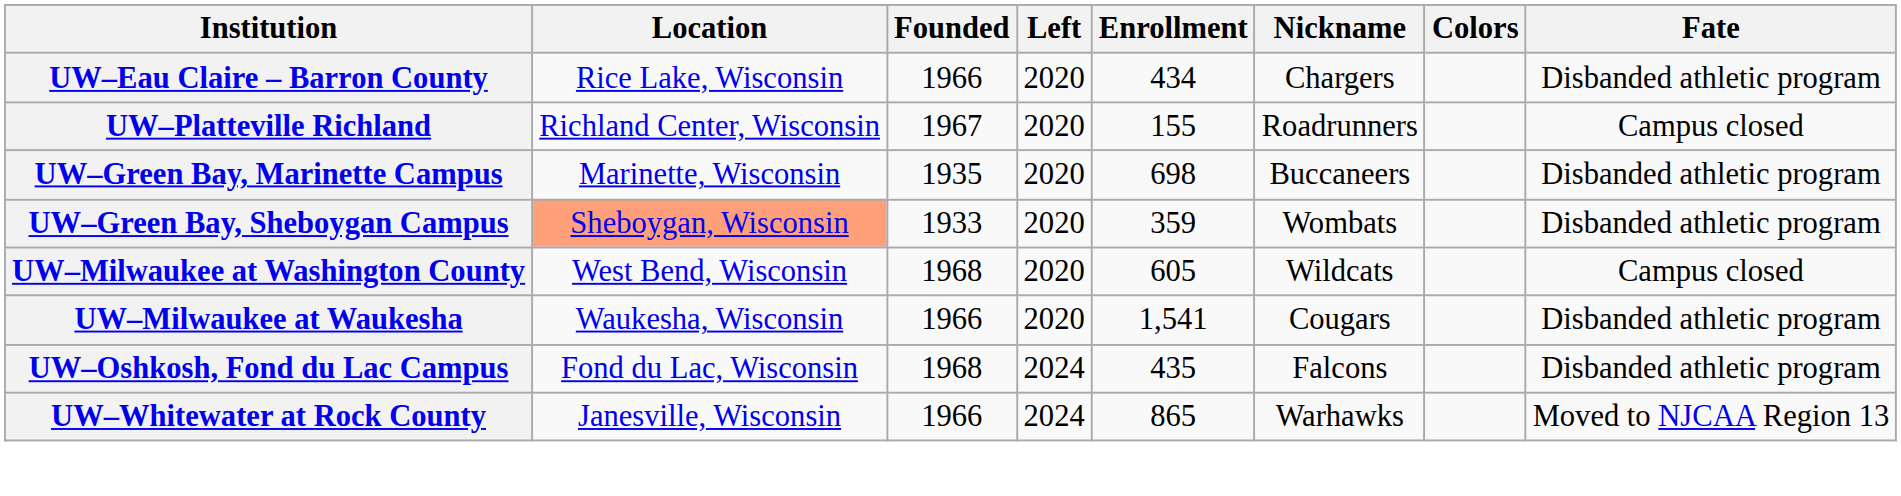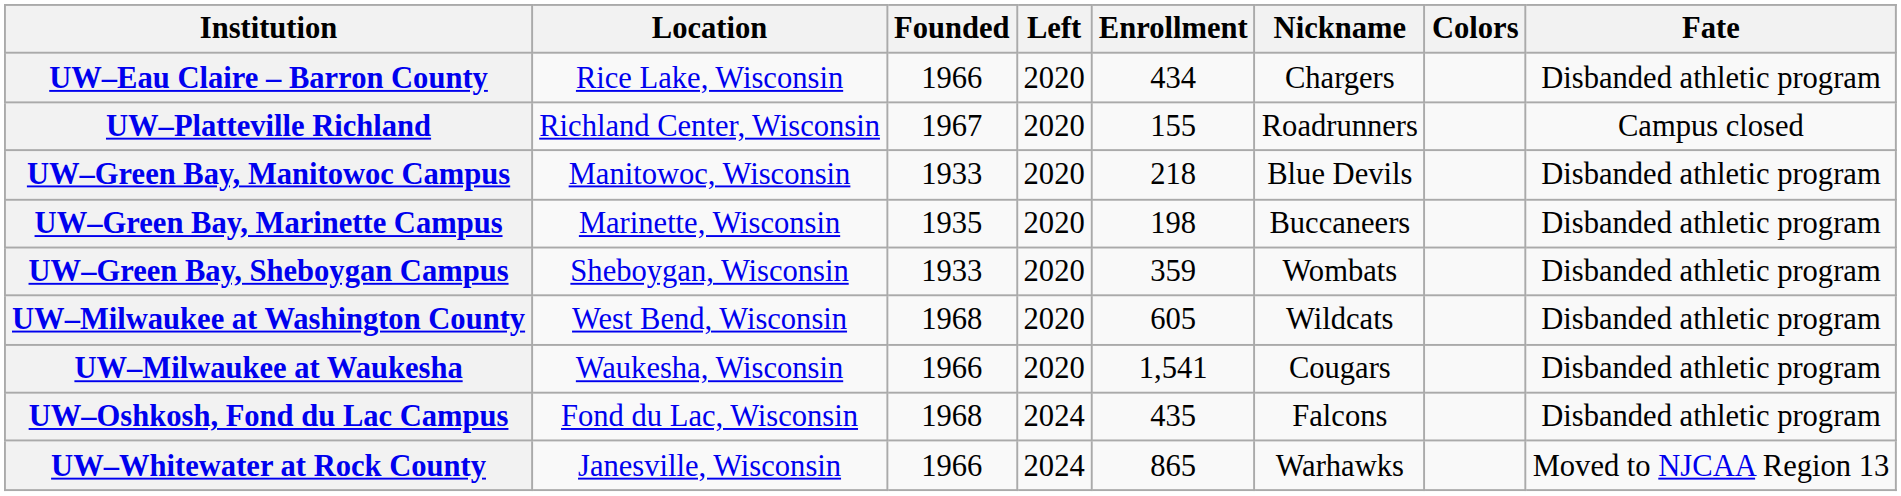+ row: UW–Green Bay, Manitowoc Campus | Manitowoc, Wisconsin | 1933 | 2020 | 218 | Blue Devils | Disbanded athletic program
UW–Green Bay, Marinette Campus | Enrollment: 698 -> 198
UW–Green Bay, Sheboygan Campus | Location: lightsalmon background -> no background
UW–Milwaukee at Washington County | Fate: Campus closed -> Disbanded athletic program
